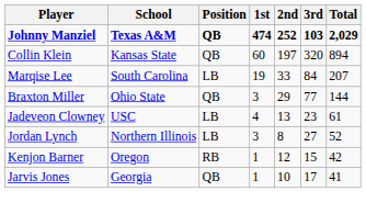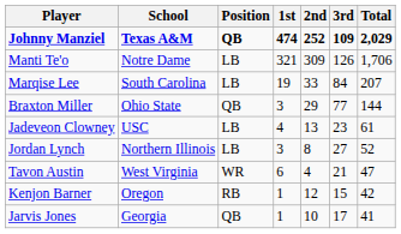Johnny Manziel | 3rd: 103 -> 109
+ row: Manti Te'o | Notre Dame | LB | 321 | 309 | 126 | 1,706
- row: Collin Klein | Kansas State | QB | 60 | 197 | 320 | 894
+ row: Tavon Austin | West Virginia | WR | 6 | 4 | 21 | 47
